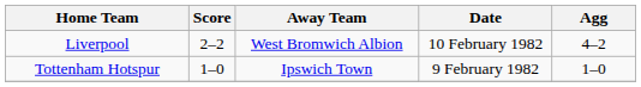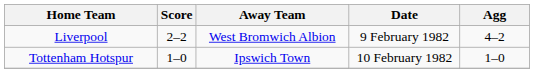Liverpool | Date: 10 February 1982 -> 9 February 1982
Tottenham Hotspur | Date: 9 February 1982 -> 10 February 1982
